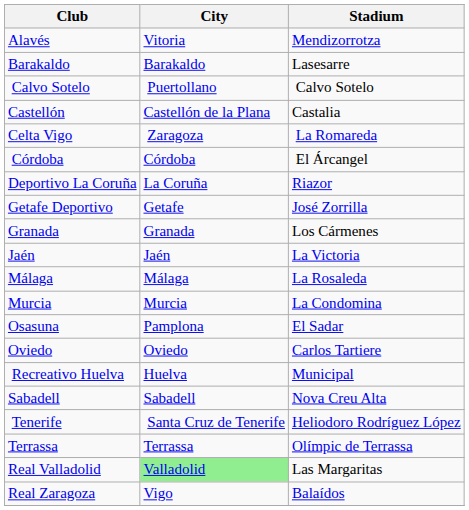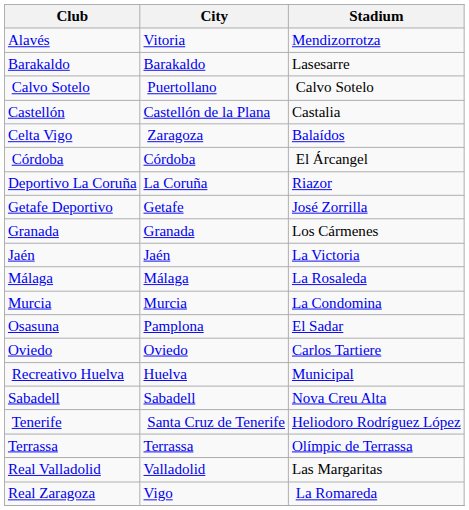Celta Vigo | Stadium: La Romareda -> Balaídos
Real Valladolid | City: lightgreen background -> no background
Real Zaragoza | Stadium: Balaídos -> La Romareda
